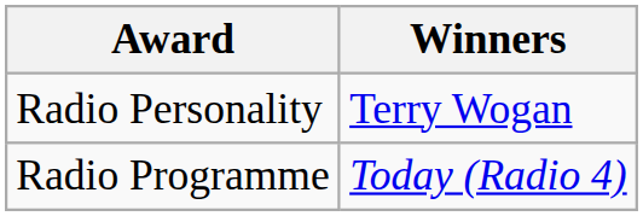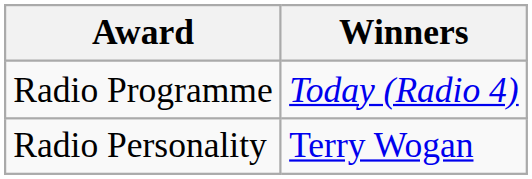rows swapped: Radio Programme <-> Radio Personality
